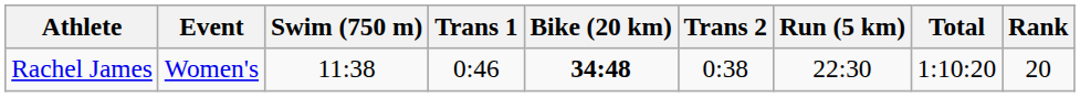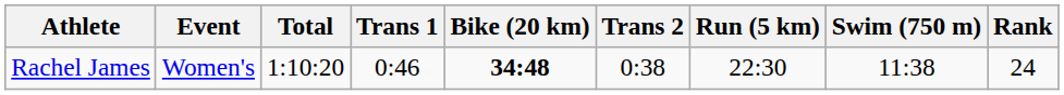columns swapped: Swim (750 m) <-> Total
Rachel James | Rank: 20 -> 24
